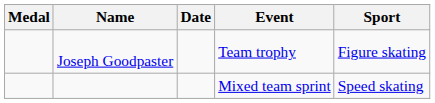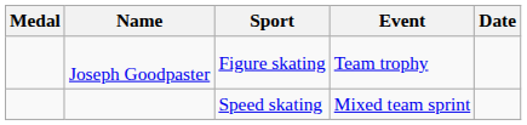columns swapped: Sport <-> Date
